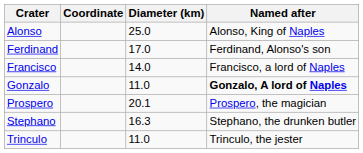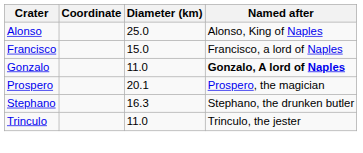- row: Ferdinand | 17.0 | Ferdinand, Alonso's son
Francisco | Diameter (km): 14.0 -> 15.0
